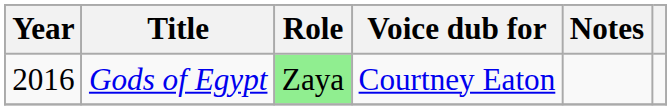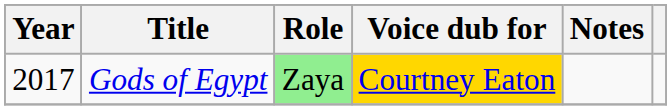Gods of Egypt | Year: 2016 -> 2017
Gods of Egypt | Voice dub for: no background -> gold background
